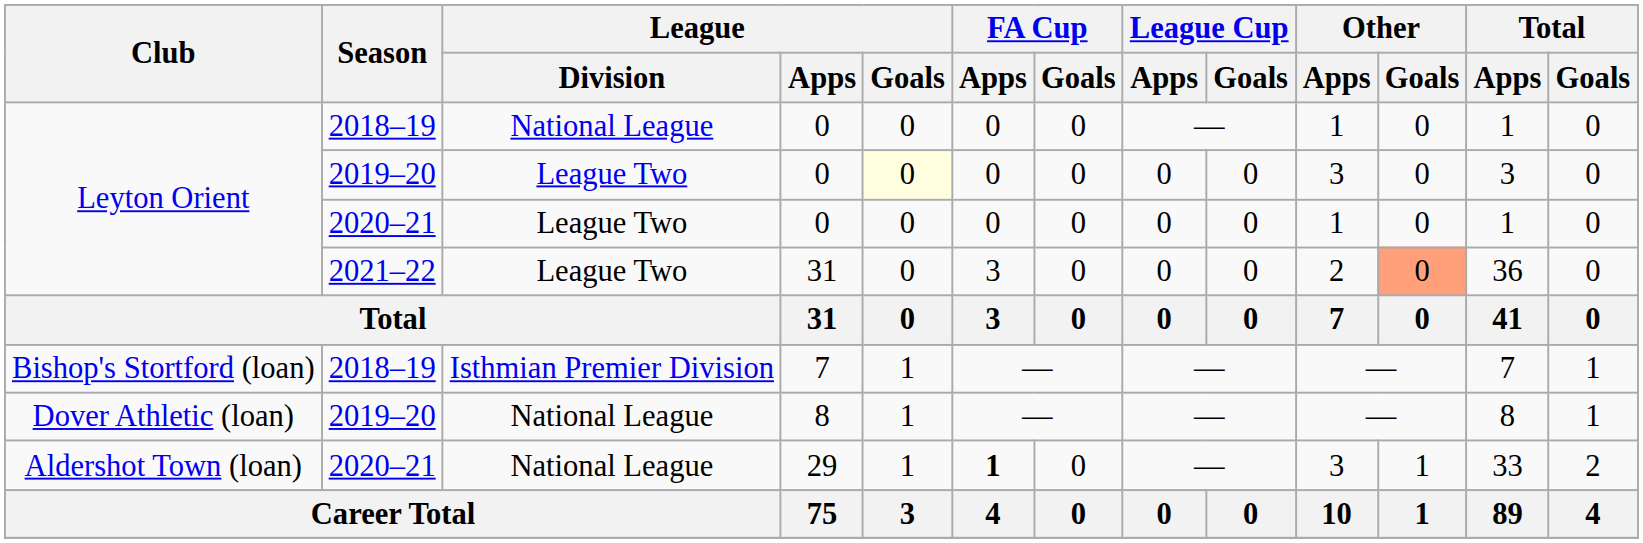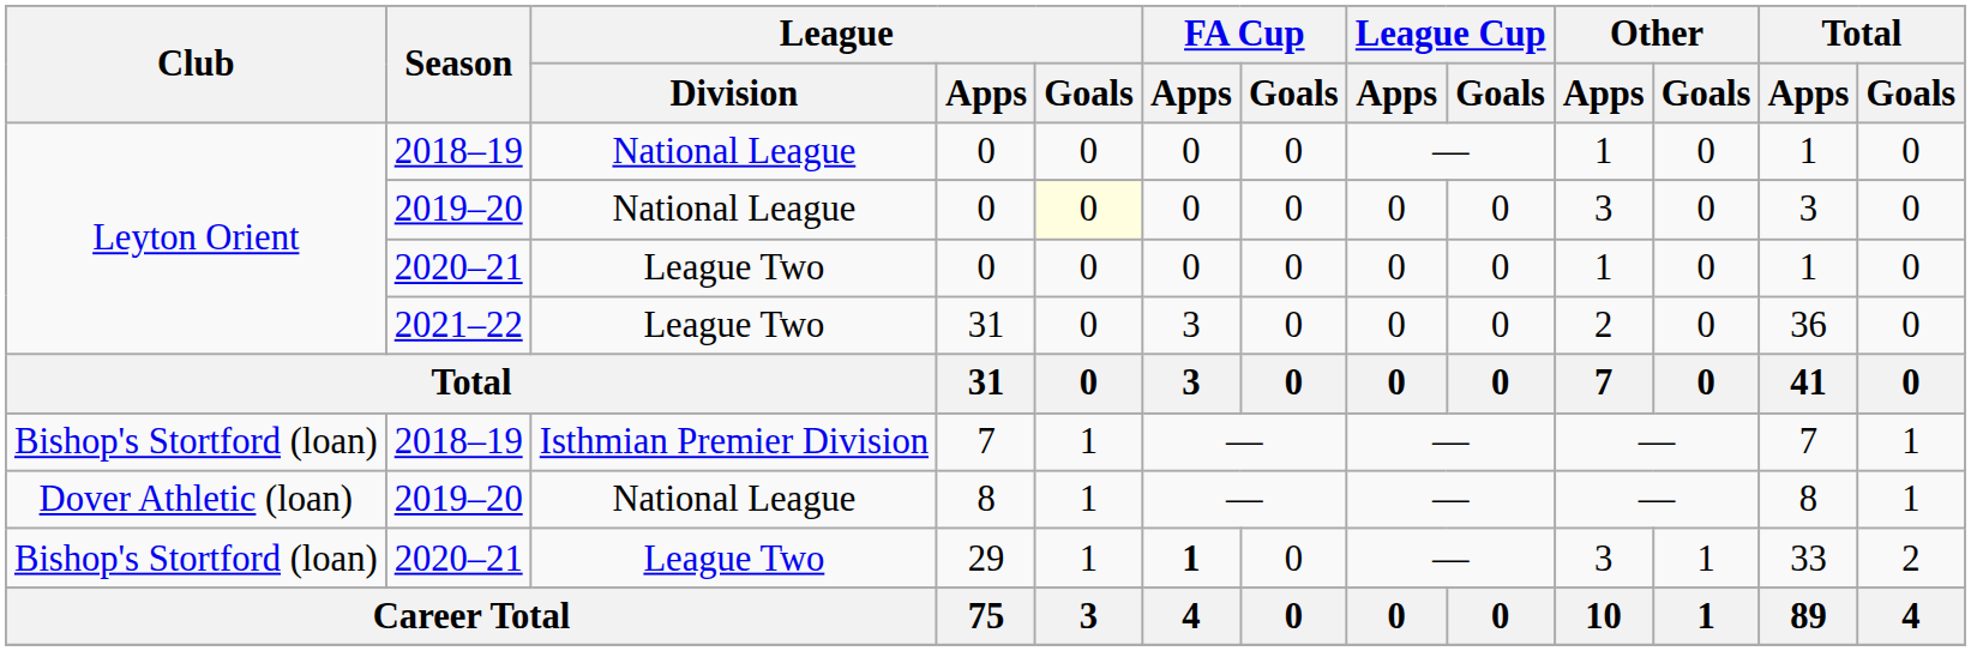2019–20 / 0 | League / Division: League Two -> National League
2021–22 / 31 | Other / Goals: lightsalmon background -> no background
29 | Club: Aldershot Town (loan) -> Bishop's Stortford (loan)
29 | League / Division: National League -> League Two
